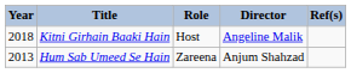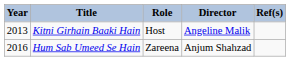Kitni Girhain Baaki Hain | Year: 2018 -> 2013
Hum Sab Umeed Se Hain | Year: 2013 -> 2016
